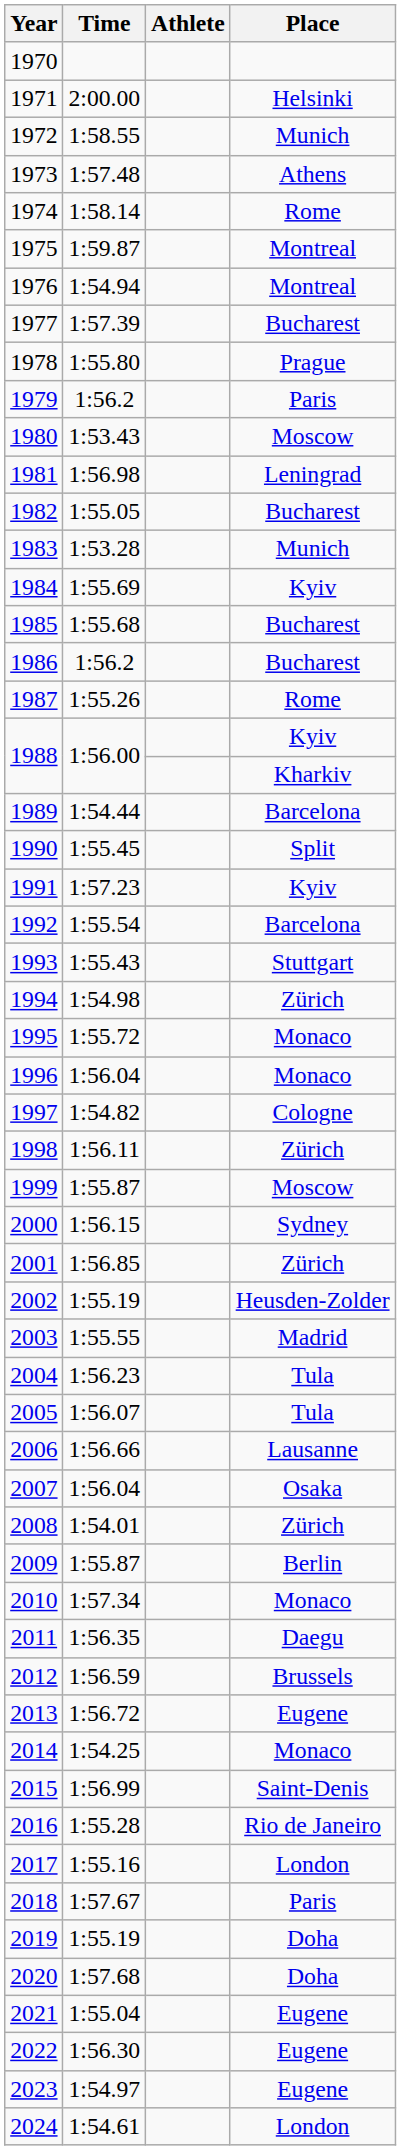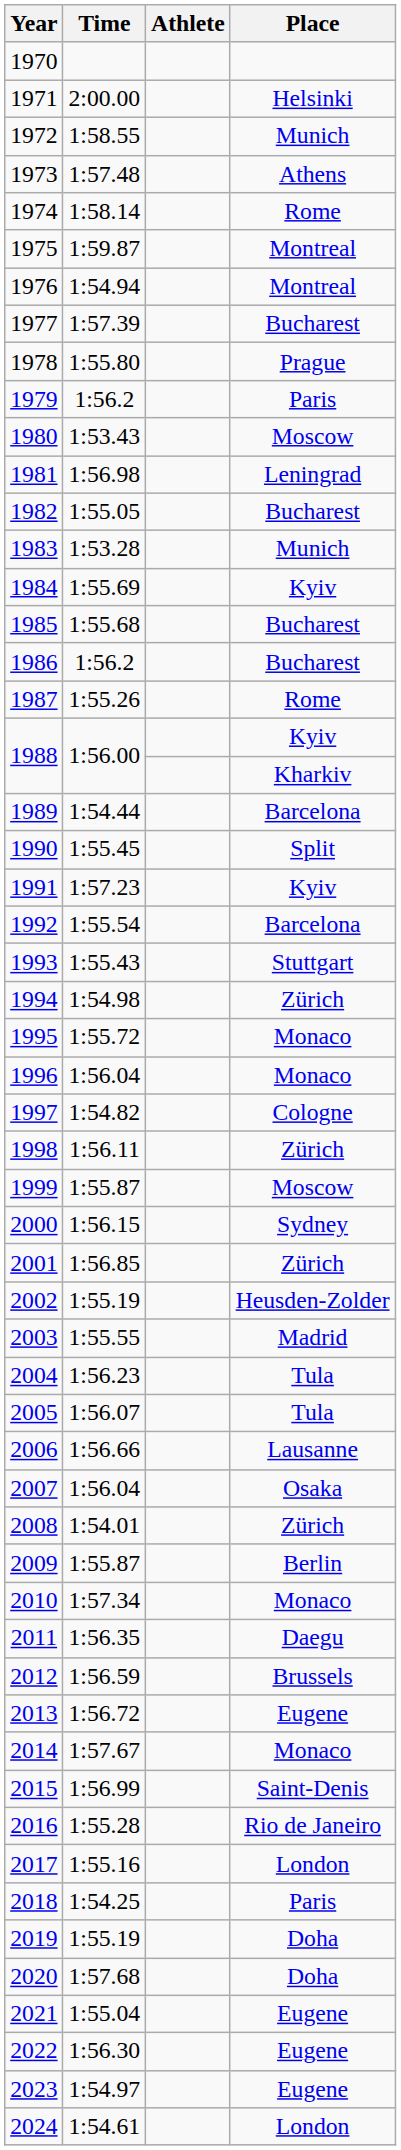2014 | Time: 1:54.25 -> 1:57.67
2018 | Time: 1:57.67 -> 1:54.25
